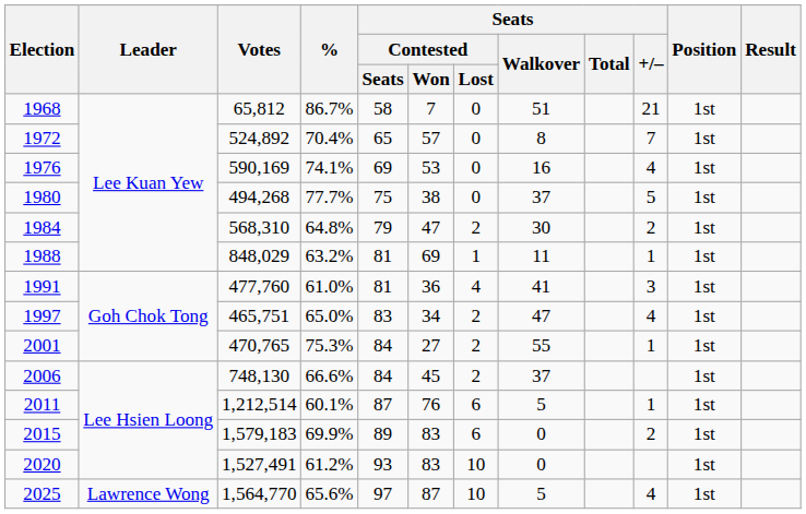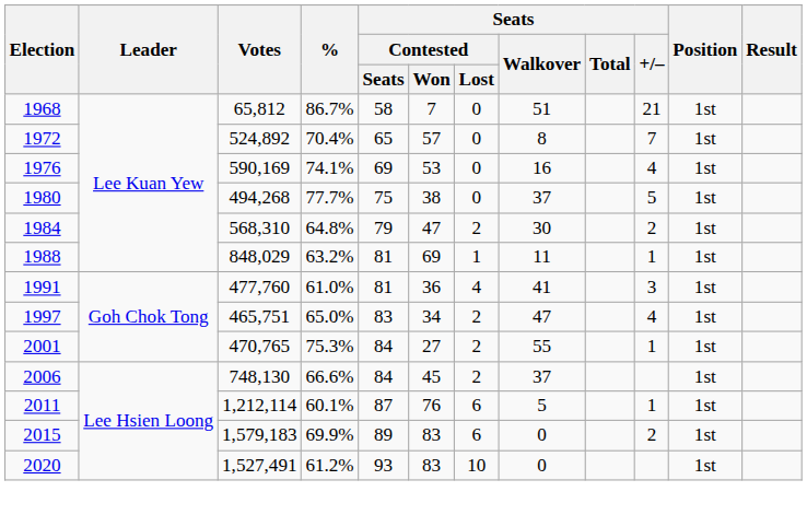2011 | Votes: 1,212,514 -> 1,212,114
- row: 2025 | Lawrence Wong | 1,564,770 | 65.6% | 97 | 87 | 10 | 5 | 4 | 1st
